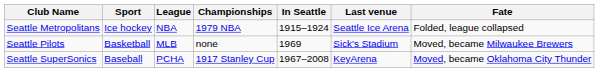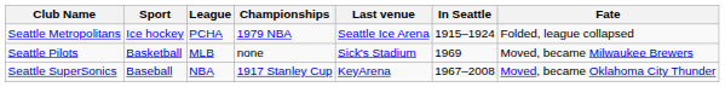columns swapped: In Seattle <-> Last venue
Seattle Metropolitans | League: NBA -> PCHA
Seattle SuperSonics | League: PCHA -> NBA
